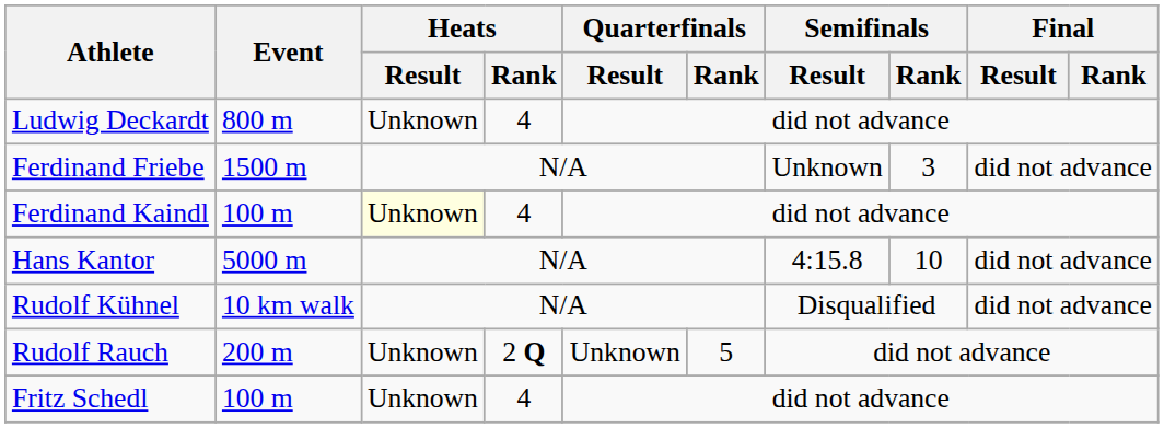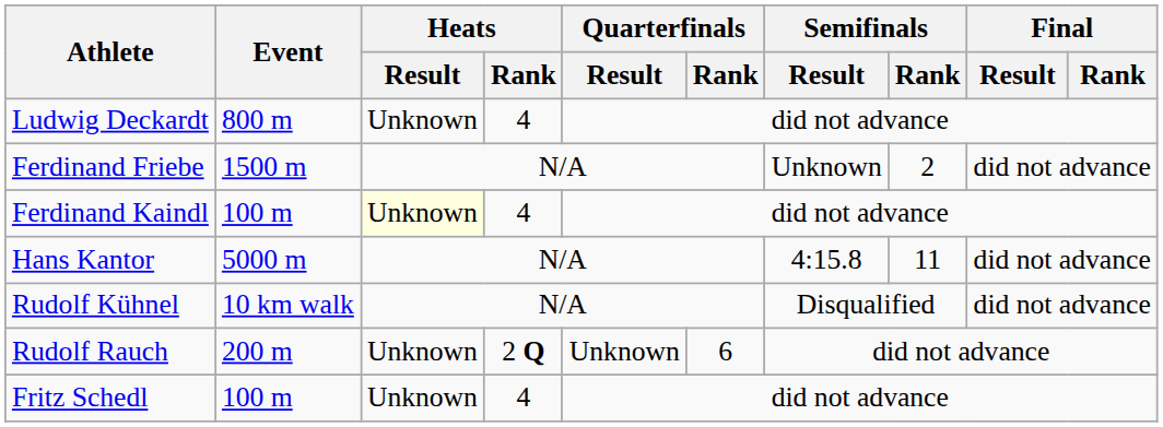Ferdinand Friebe | Semifinals / Rank: 3 -> 2
Hans Kantor | Semifinals / Rank: 10 -> 11
Rudolf Rauch | Quarterfinals / Rank: 5 -> 6
